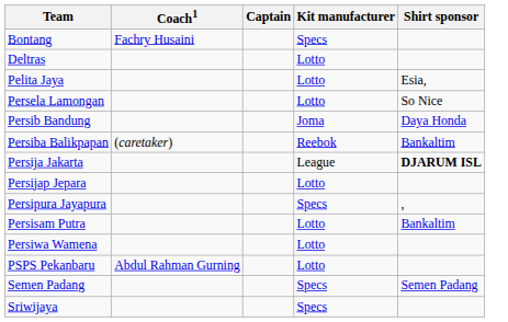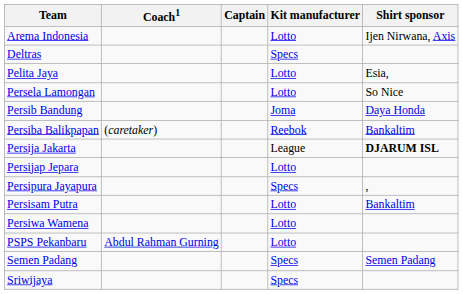+ row: Arema Indonesia | Lotto | Ijen Nirwana, Axis
- row: Bontang | Fachry Husaini | Specs
Deltras | Kit manufacturer: Lotto -> Specs
